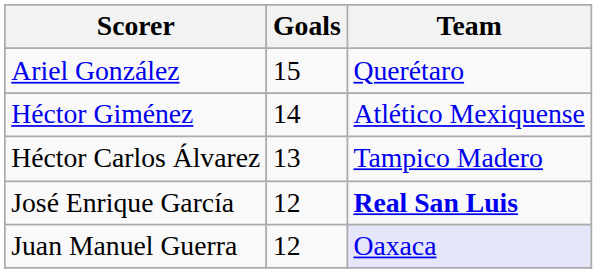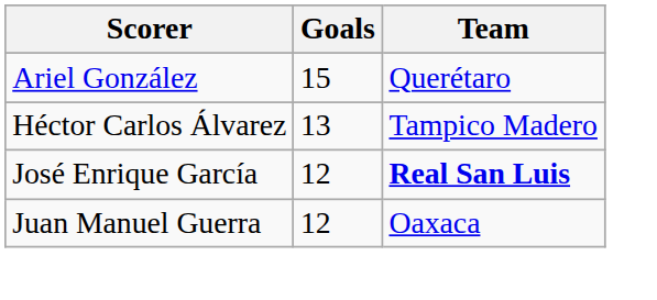- row: Héctor Giménez | 14 | Atlético Mexiquense
Juan Manuel Guerra | Team: lavender background -> no background
